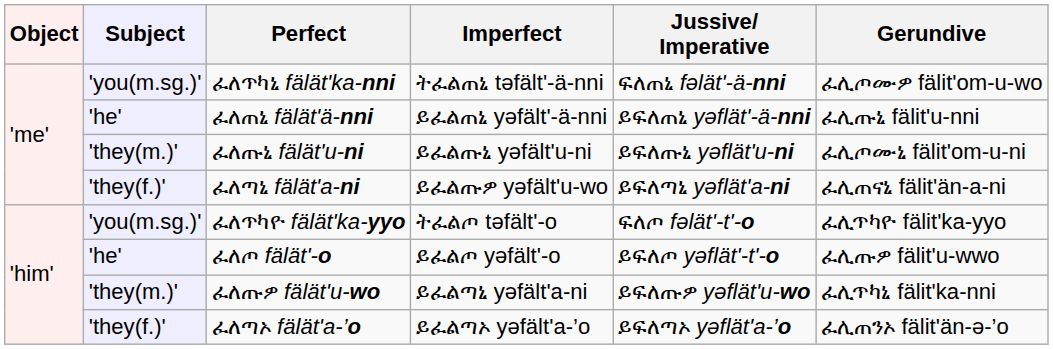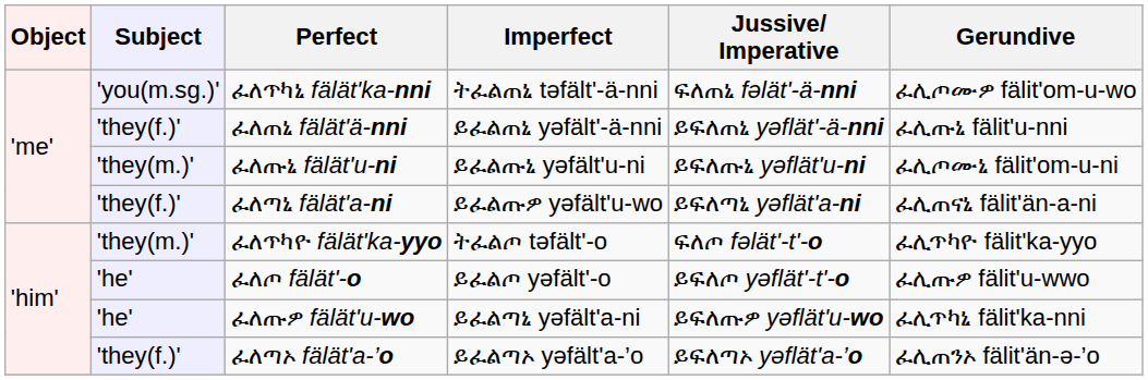ፈለጠኒ fälät'ä-nni | Subject: 'he' -> 'they(f.)'
ፈለጥካዮ fälät'ka-yyo | Subject: 'you(m.sg.)' -> 'they(m.)'
ፈለጡዎ fälät'u-wo | Subject: 'they(m.)' -> 'he'
